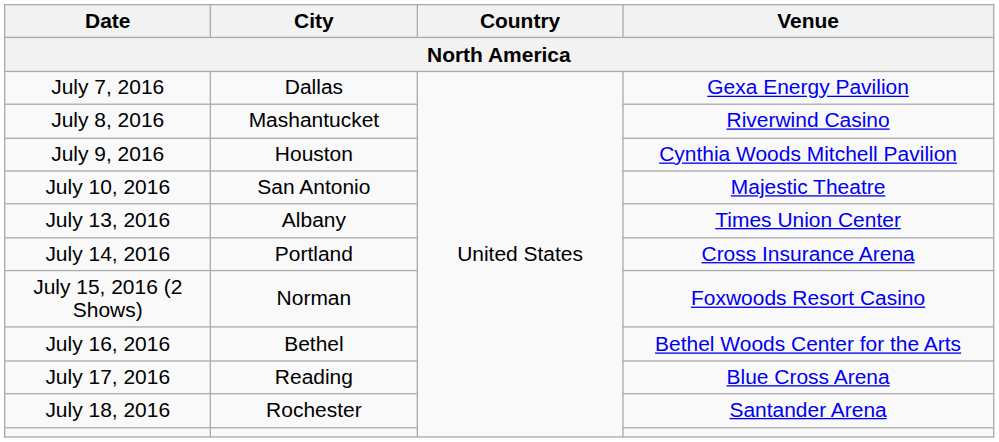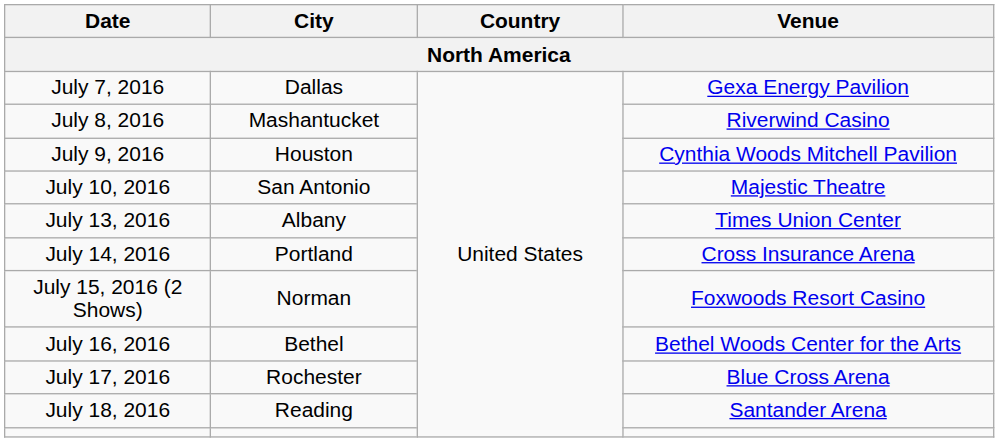July 17, 2016 | City: Reading -> Rochester
July 18, 2016 | City: Rochester -> Reading
